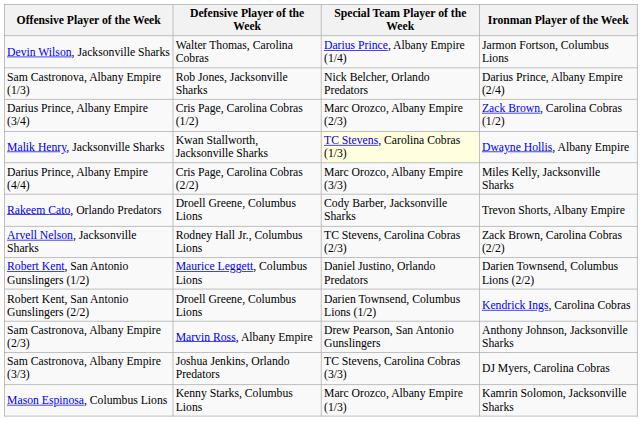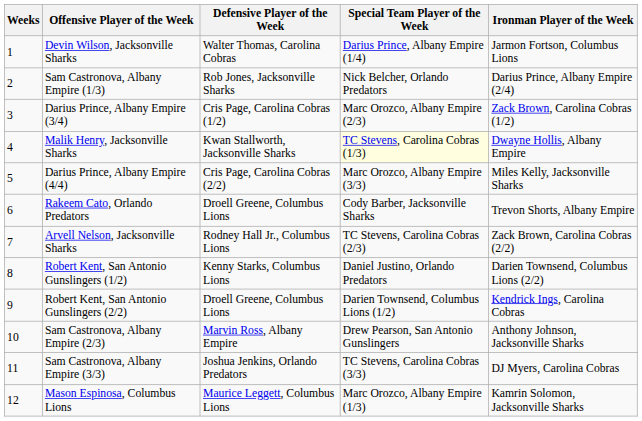+ column: Weeks | 1 | 2 | 3 | 4 | 5 | 6 | 7 | 8 | 9 | 10 | 11 | 12
Robert Kent, San Antonio Gunslingers (1/2) | Defensive Player of the Week: Maurice Leggett, Columbus Lions -> Kenny Starks, Columbus Lions
Mason Espinosa, Columbus Lions | Defensive Player of the Week: Kenny Starks, Columbus Lions -> Maurice Leggett, Columbus Lions
